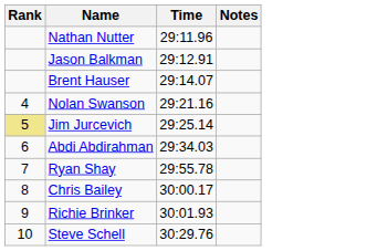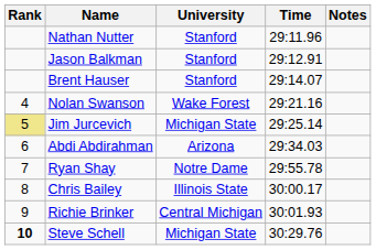+ column: University | Stanford | Stanford | Stanford | Wake Forest | Michigan State | Arizona | Notre Dame | Illinois State | Central Michigan | Michigan State
Steve Schell | Rank: normal -> bold
